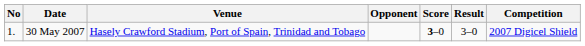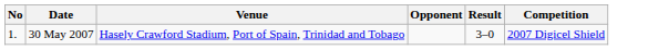- column: Score | 3–0
